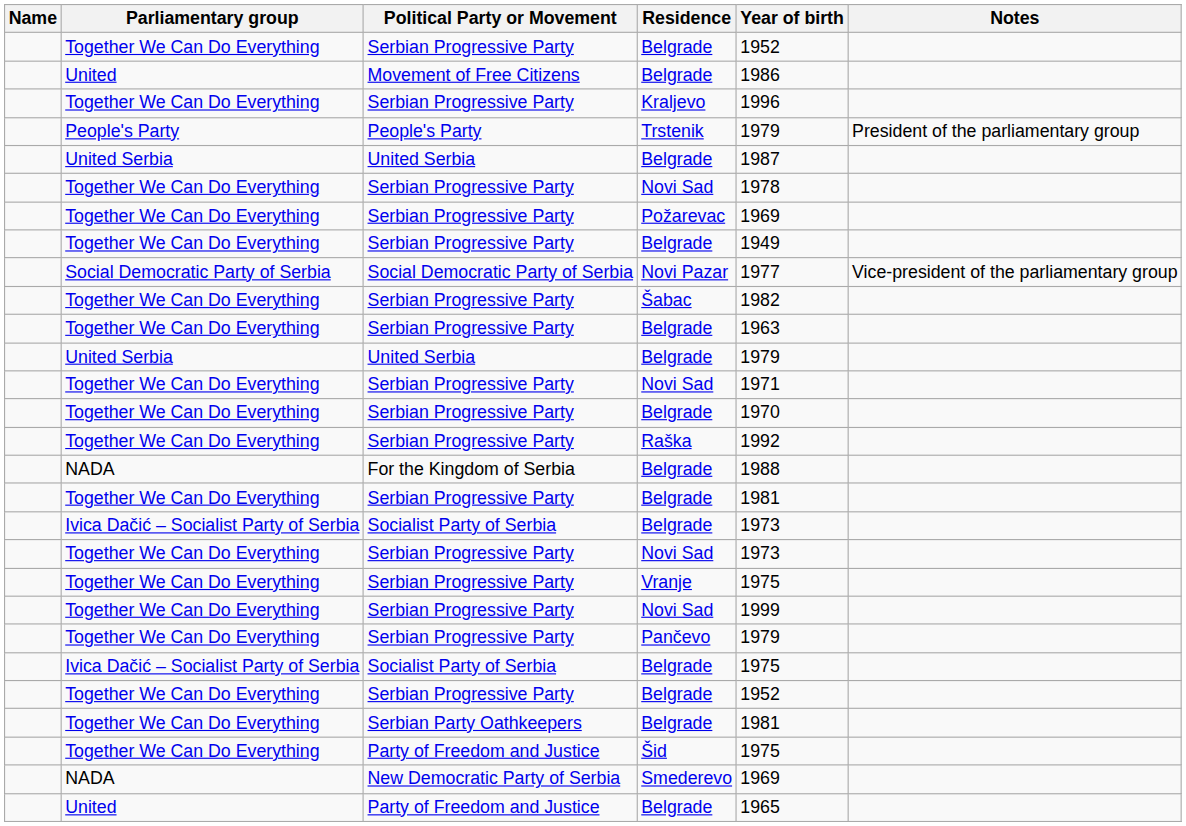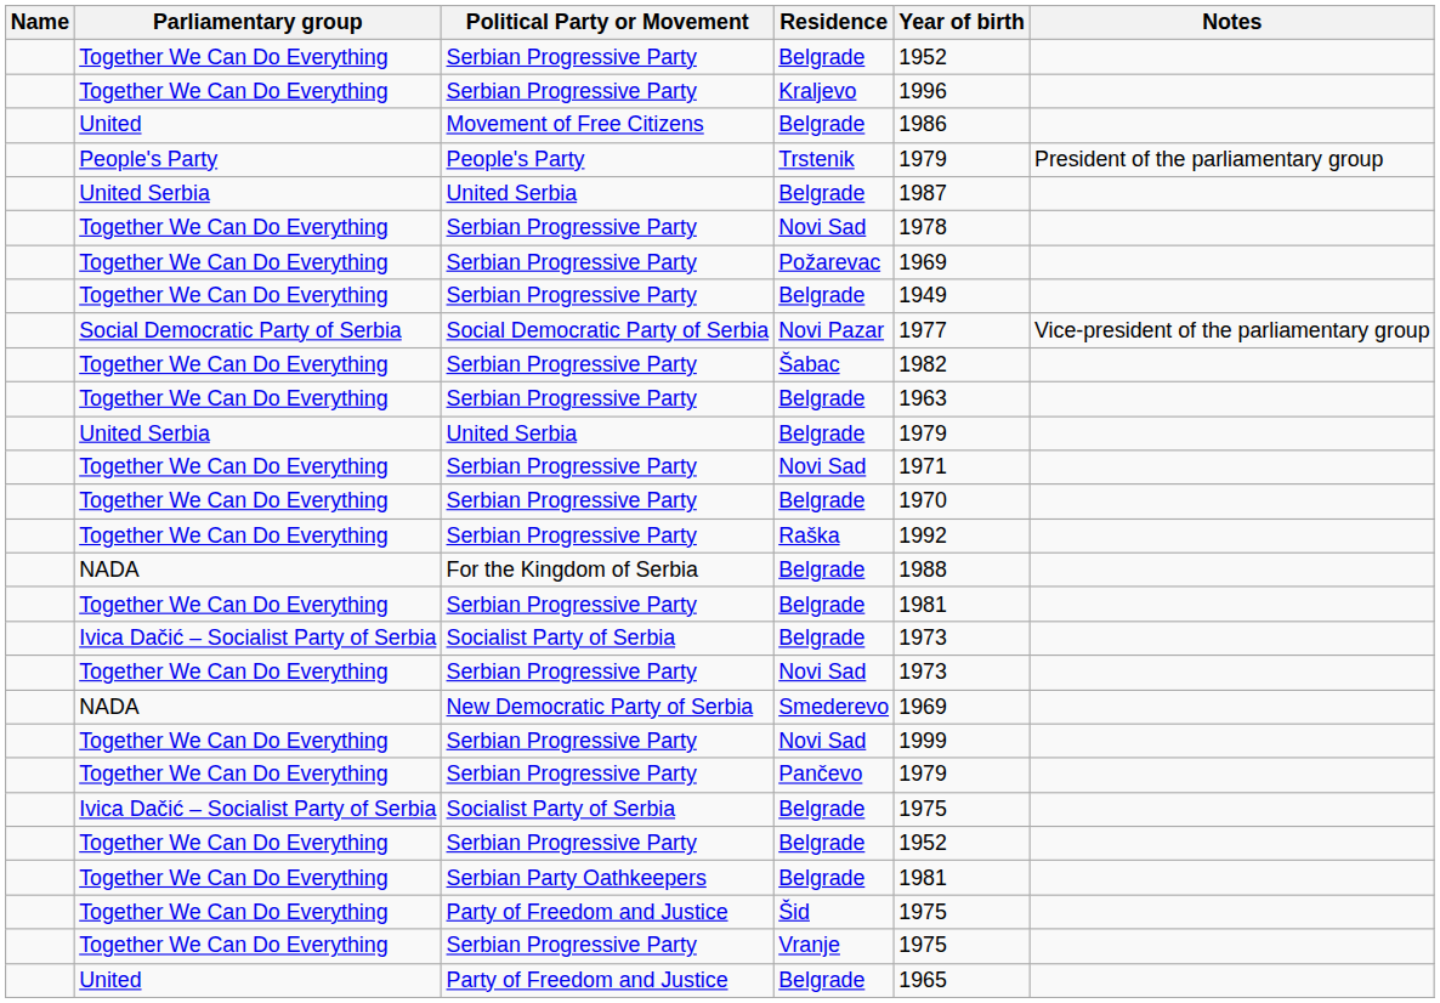rows swapped: Kraljevo <-> Movement of Free Citizens / Belgrade
rows swapped: Smederevo <-> Vranje
